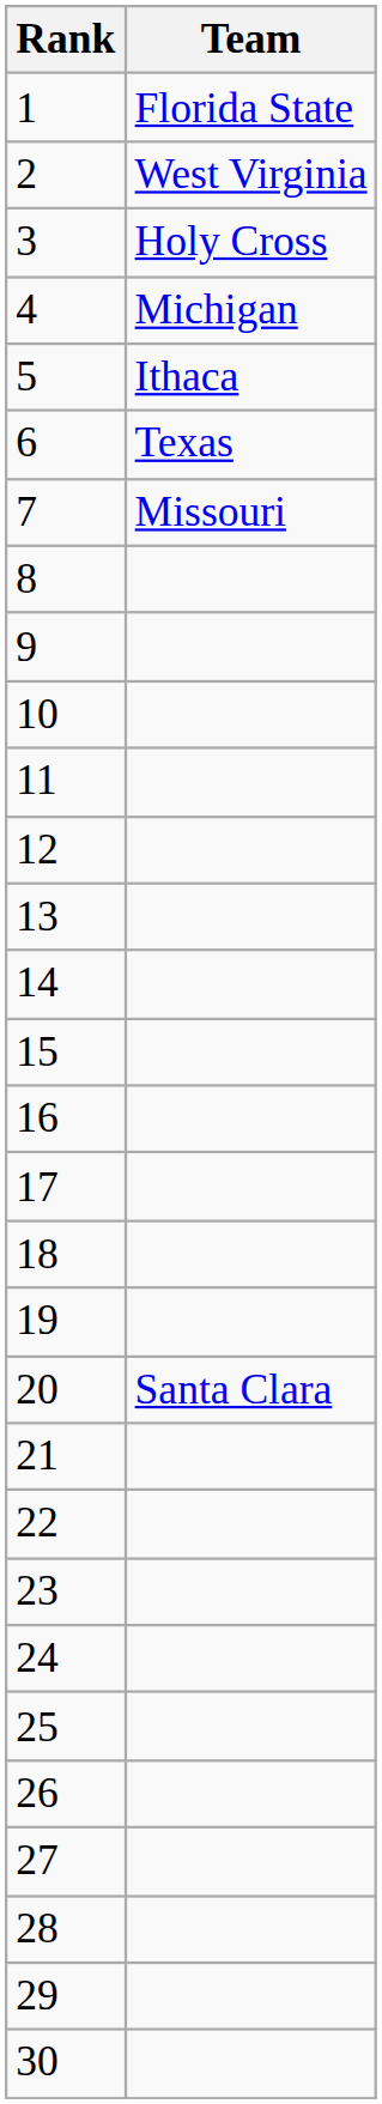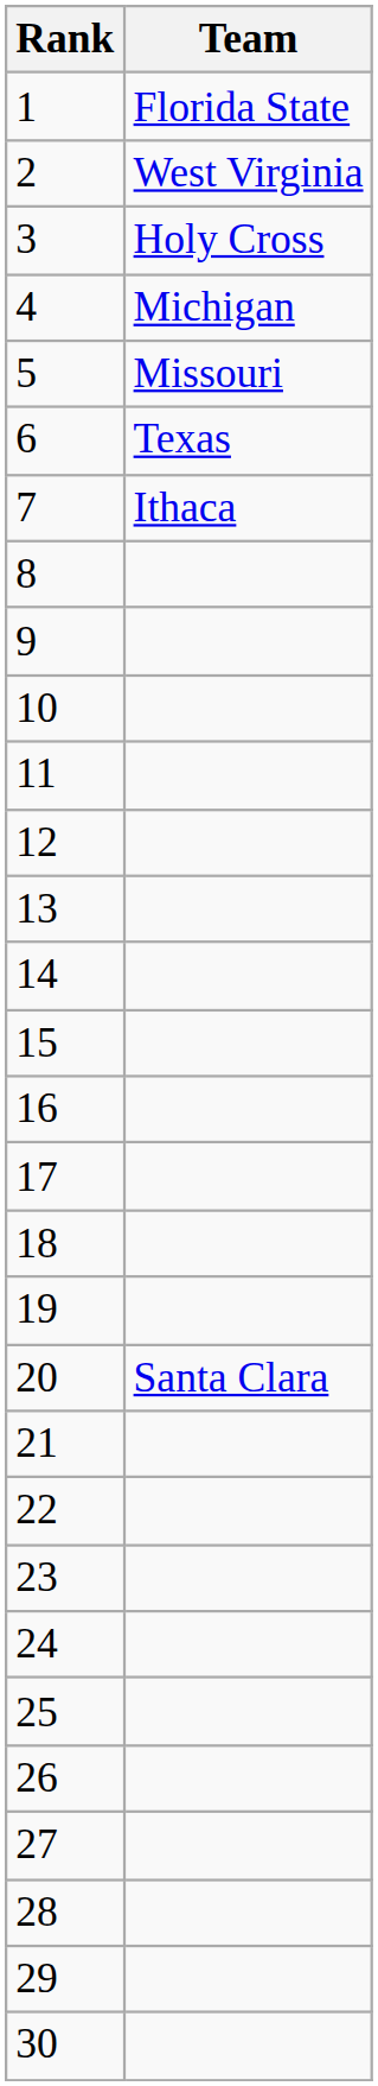5 | Team: Ithaca -> Missouri
7 | Team: Missouri -> Ithaca
